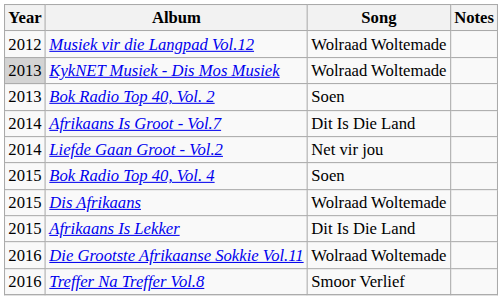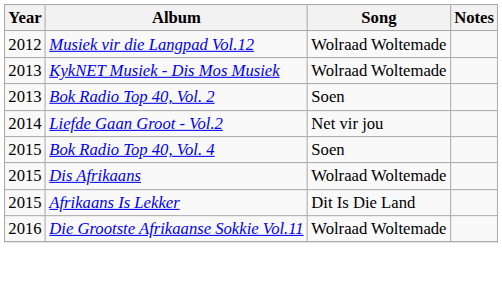KykNET Musiek - Dis Mos Musiek | Year: lightgrey background -> no background
- row: 2014 | Afrikaans Is Groot - Vol.7 | Dit Is Die Land
- row: 2016 | Treffer Na Treffer Vol.8 | Smoor Verlief
